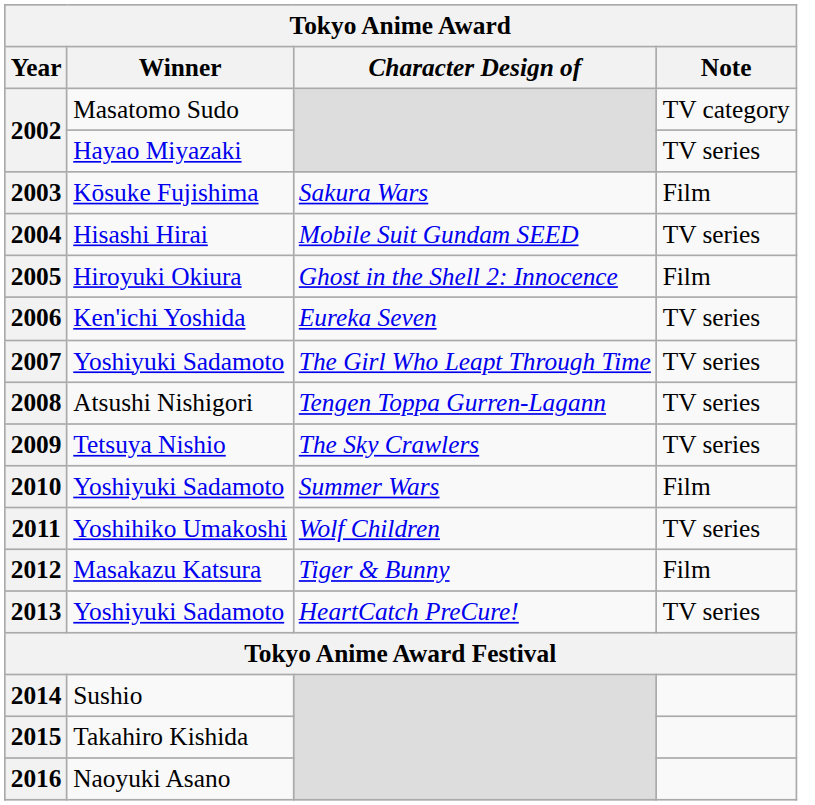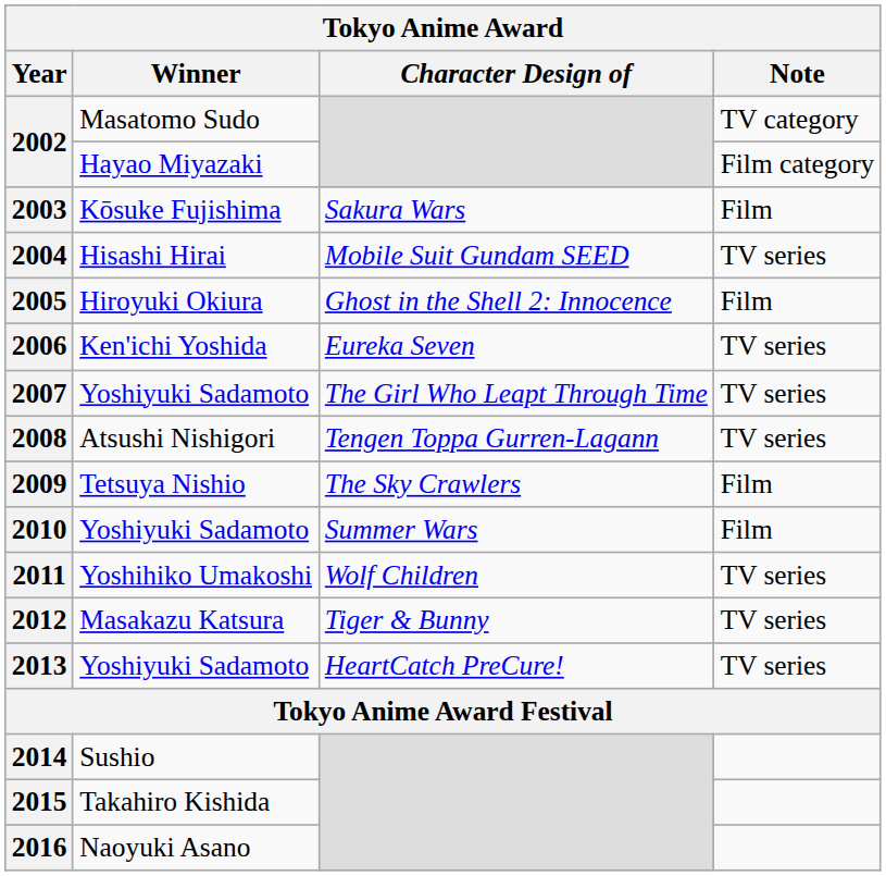2002 / Hayao Miyazaki | Note: TV series -> Film category
2009 | Note: TV series -> Film
2012 | Note: Film -> TV series
